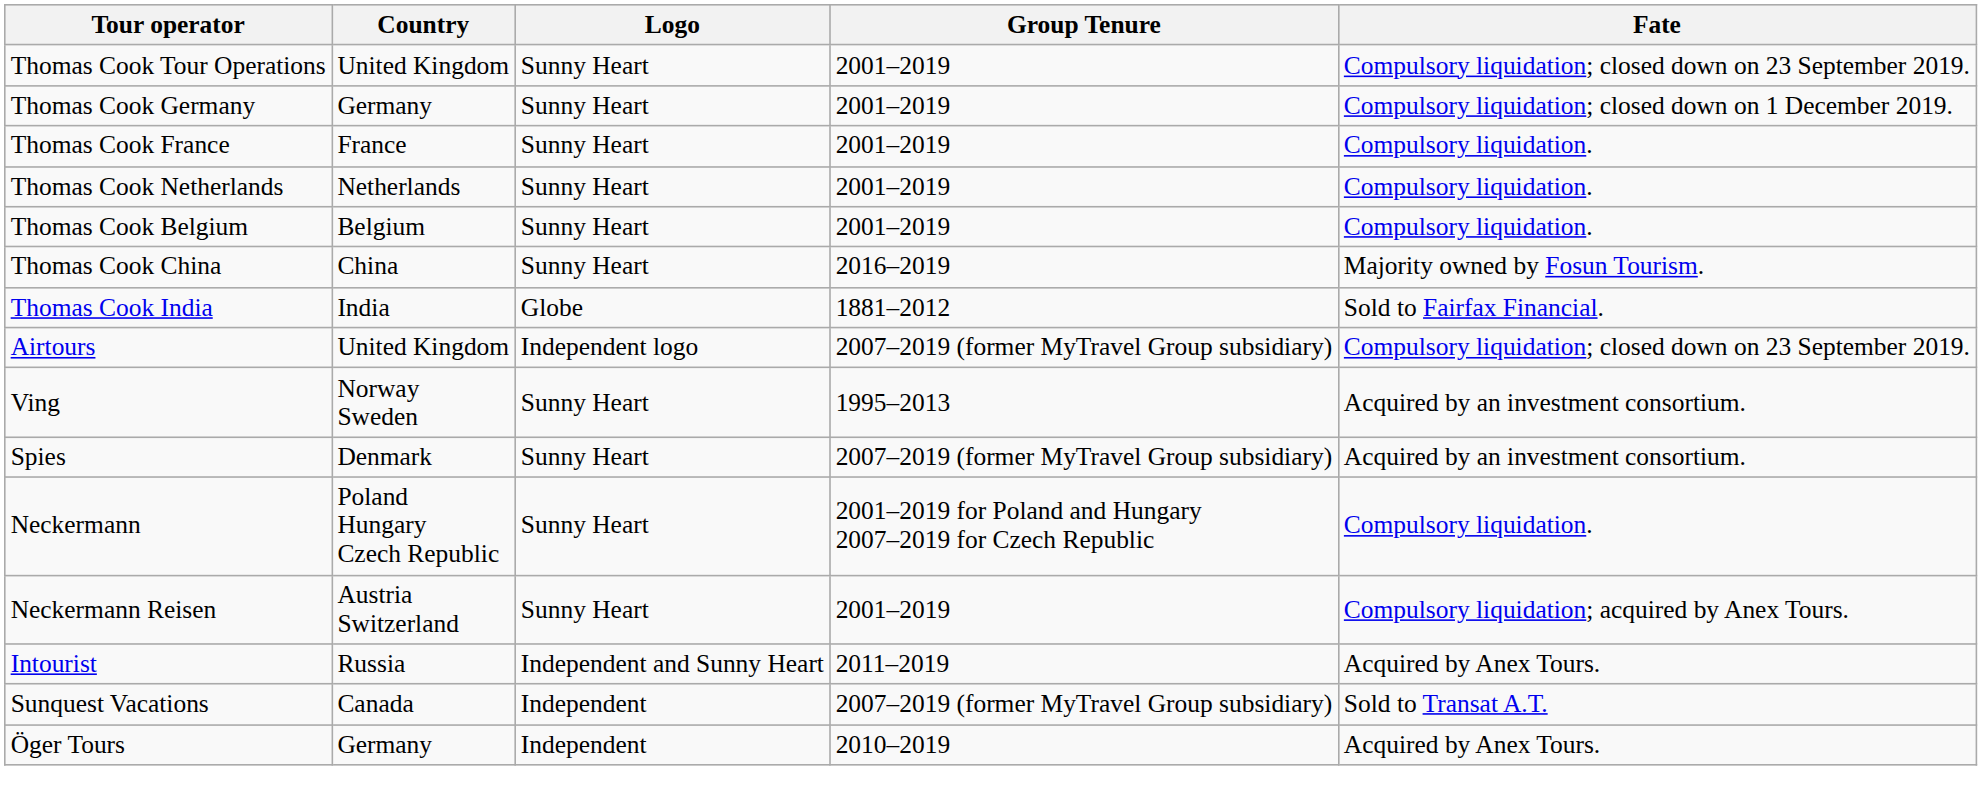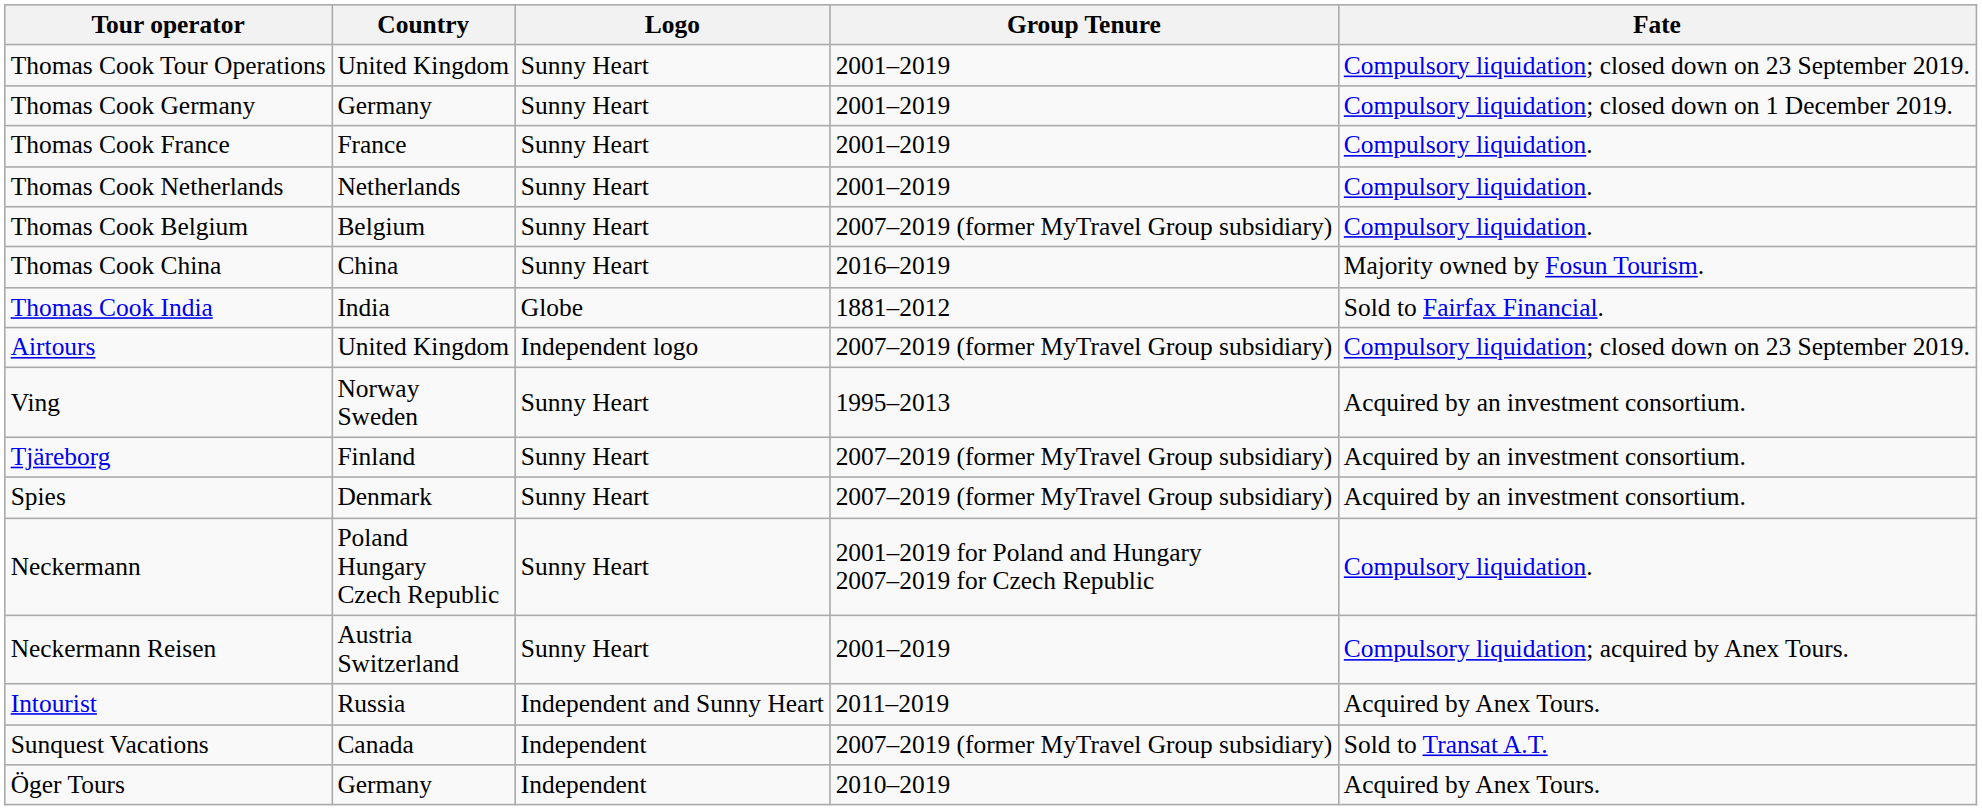Thomas Cook Belgium | Group Tenure: 2001–2019 -> 2007–2019 (former MyTravel Group subsidiary)
+ row: Tjäreborg | Finland | Sunny Heart | 2007–2019 (former MyTravel Group subsidiary) | Acquired by an investment consortium.
